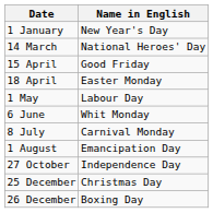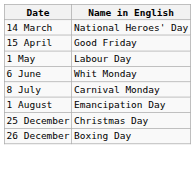- row: 1 January | New Year's Day
- row: 18 April | Easter Monday
- row: 27 October | Independence Day
